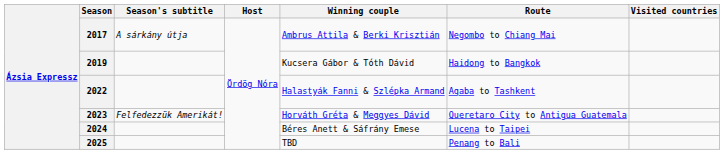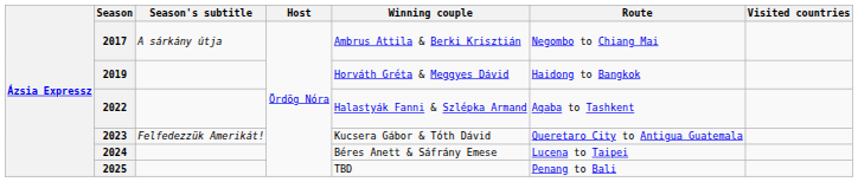2019 | Winning couple: Kucsera Gábor & Tóth Dávid -> Horváth Gréta & Meggyes Dávid
2023 | Winning couple: Horváth Gréta & Meggyes Dávid -> Kucsera Gábor & Tóth Dávid
